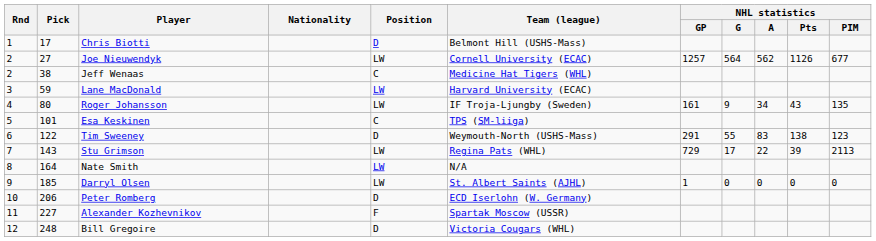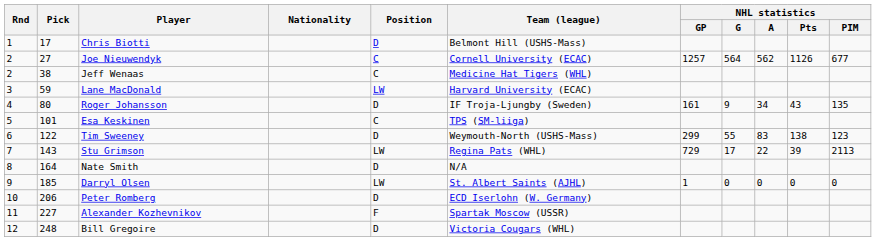Joe Nieuwendyk | Position: LW -> C
Roger Johansson | Position: LW -> D
Tim Sweeney | NHL statistics / GP: 291 -> 299
Nate Smith | Position: LW -> D
